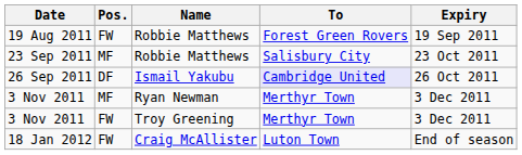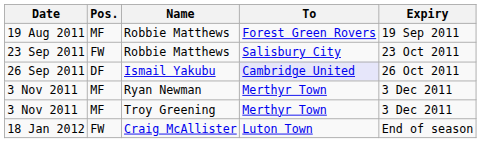19 Aug 2011 | Pos.: FW -> MF
23 Sep 2011 | Pos.: MF -> FW
3 Nov 2011 / Troy Greening | Pos.: FW -> MF
